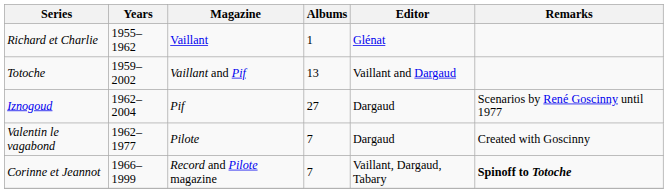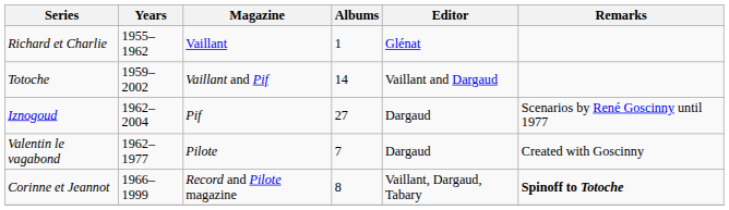Totoche | Albums: 13 -> 14
Corinne et Jeannot | Albums: 7 -> 8
